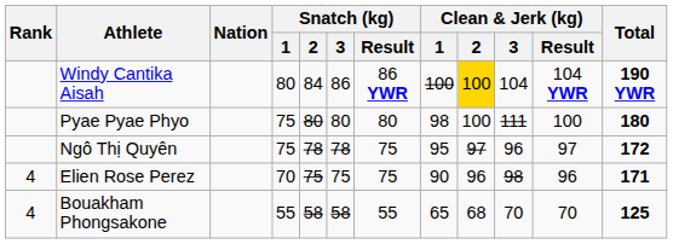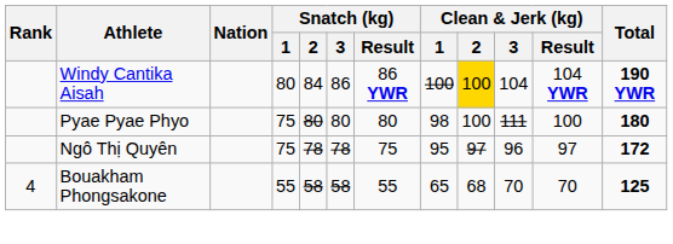- row: 4 | Elien Rose Perez | 70 | 75 | 75 | 75 | 90 | 96 | 98 | 96 | 171
